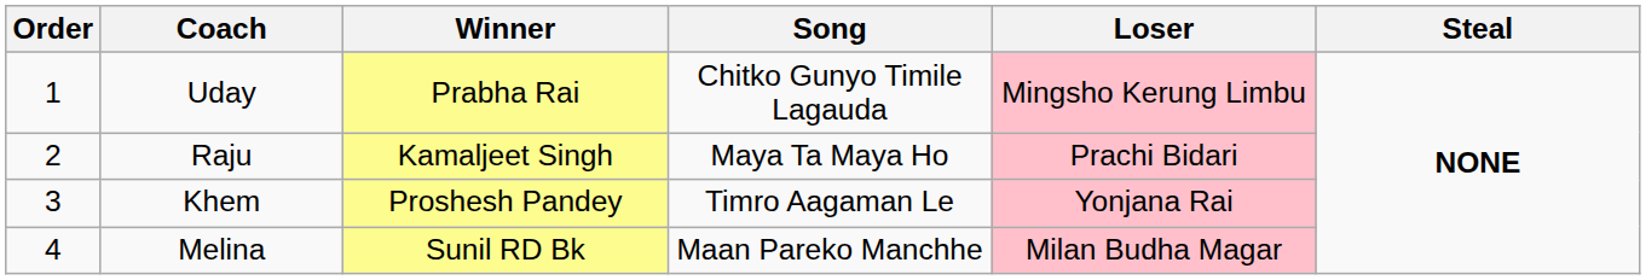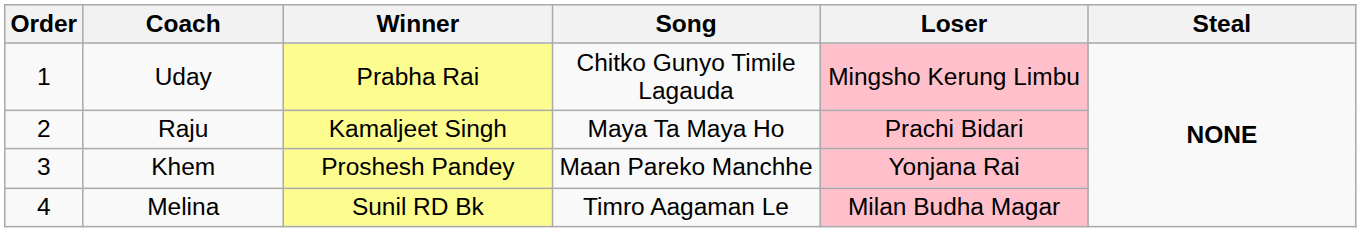Khem | Song: Timro Aagaman Le -> Maan Pareko Manchhe
Melina | Song: Maan Pareko Manchhe -> Timro Aagaman Le
